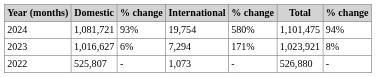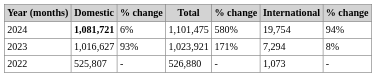columns swapped: International <-> Total
2024 | Domestic: normal -> bold
2024 | column 3: 93% -> 6%
2023 | column 3: 6% -> 93%
